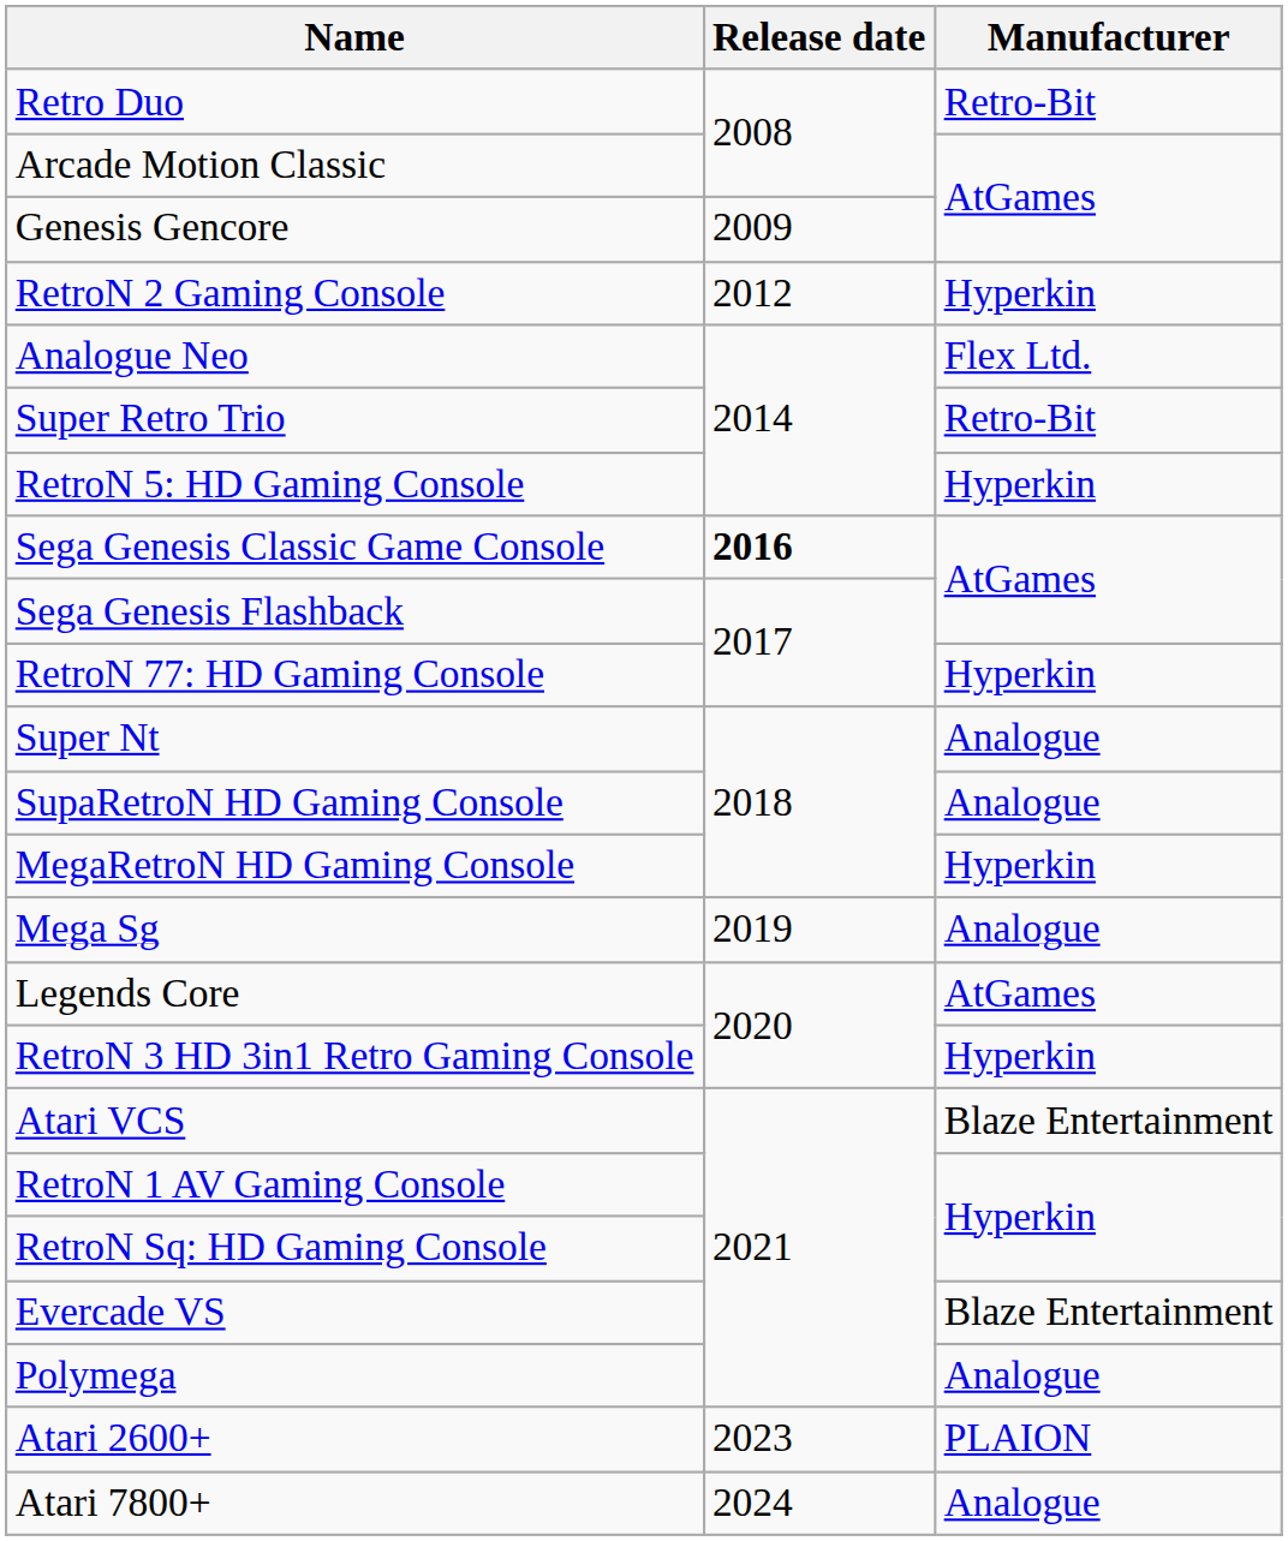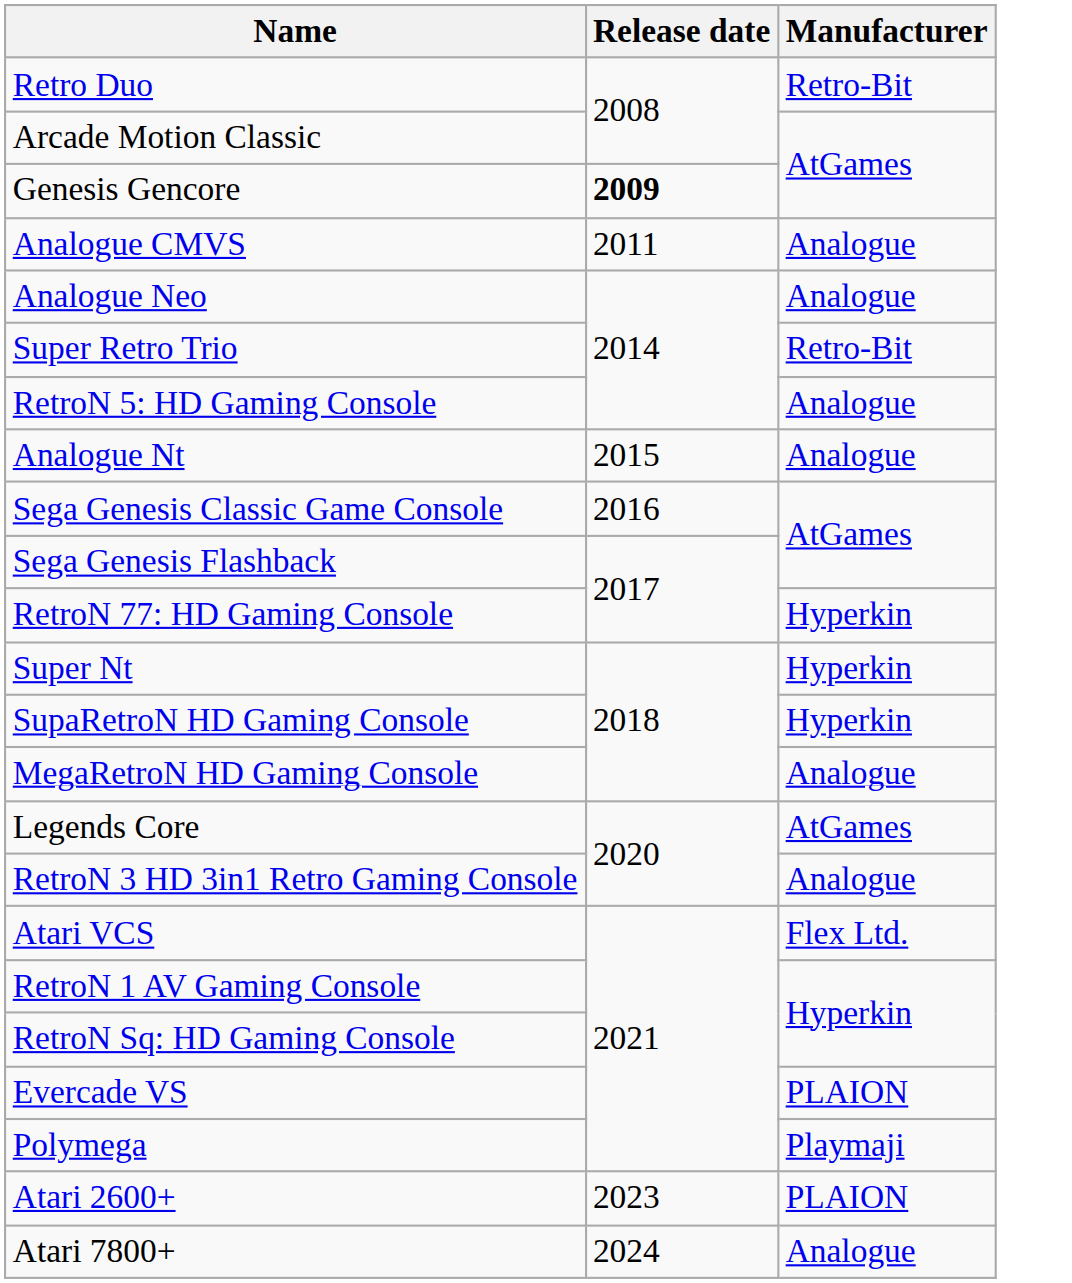Genesis Gencore | Release date: normal -> bold
+ row: Analogue CMVS | 2011 | Analogue
- row: RetroN 2 Gaming Console | 2012 | Hyperkin
Analogue Neo | Manufacturer: Flex Ltd. -> Analogue
RetroN 5: HD Gaming Console | Manufacturer: Hyperkin -> Analogue
+ row: Analogue Nt | 2015 | Analogue
Sega Genesis Classic Game Console | Release date: bold -> normal
Super Nt | Manufacturer: Analogue -> Hyperkin
SupaRetroN HD Gaming Console | Manufacturer: Analogue -> Hyperkin
MegaRetroN HD Gaming Console | Manufacturer: Hyperkin -> Analogue
- row: Mega Sg | 2019 | Analogue
RetroN 3 HD 3in1 Retro Gaming Console | Manufacturer: Hyperkin -> Analogue
Atari VCS | Manufacturer: Blaze Entertainment -> Flex Ltd.
Evercade VS | Manufacturer: Blaze Entertainment -> PLAION
Polymega | Manufacturer: Analogue -> Playmaji
